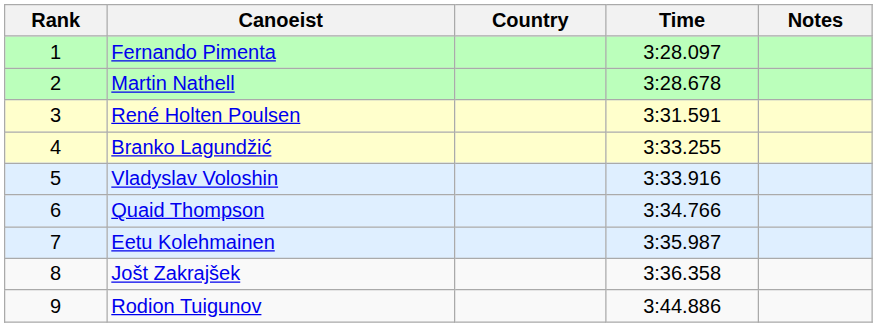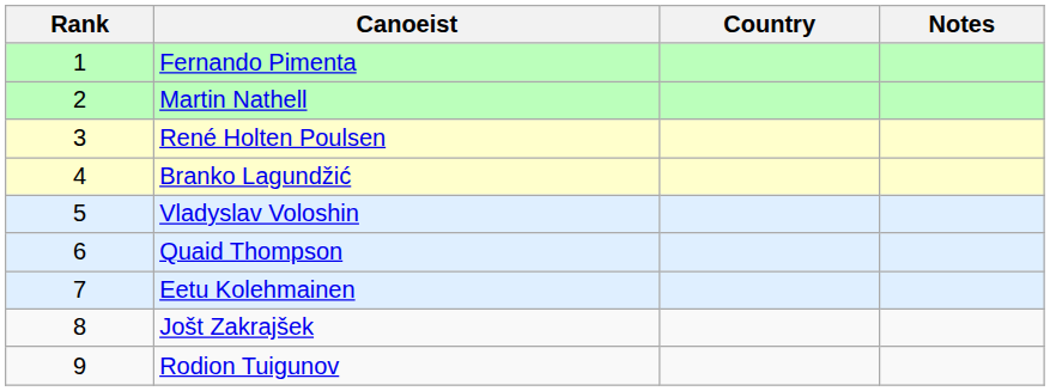- column: Time | 3:28.097 | 3:28.678 | 3:31.591 | 3:33.255 | 3:33.916 | 3:34.766 | 3:35.987 | 3:36.358 | 3:44.886
